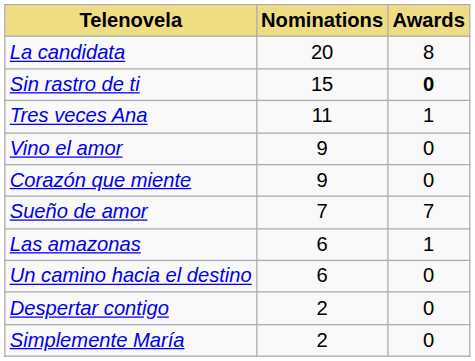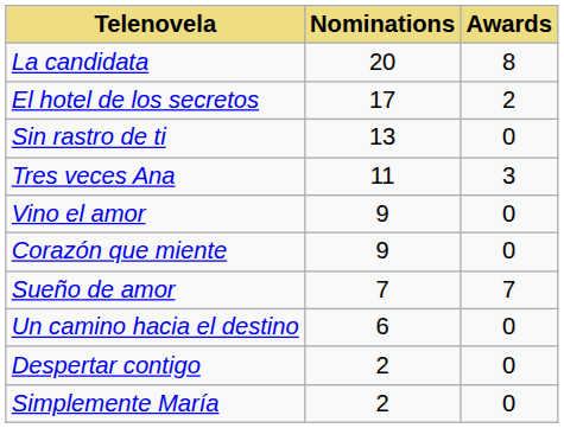+ row: El hotel de los secretos | 17 | 2
Sin rastro de ti | Nominations: 15 -> 13
Sin rastro de ti | Awards: bold -> normal
Tres veces Ana | Awards: 1 -> 3
- row: Las amazonas | 6 | 1
